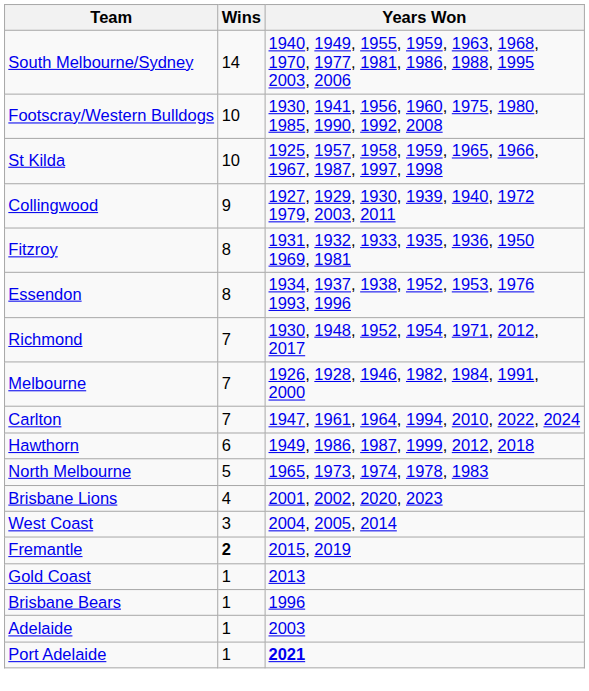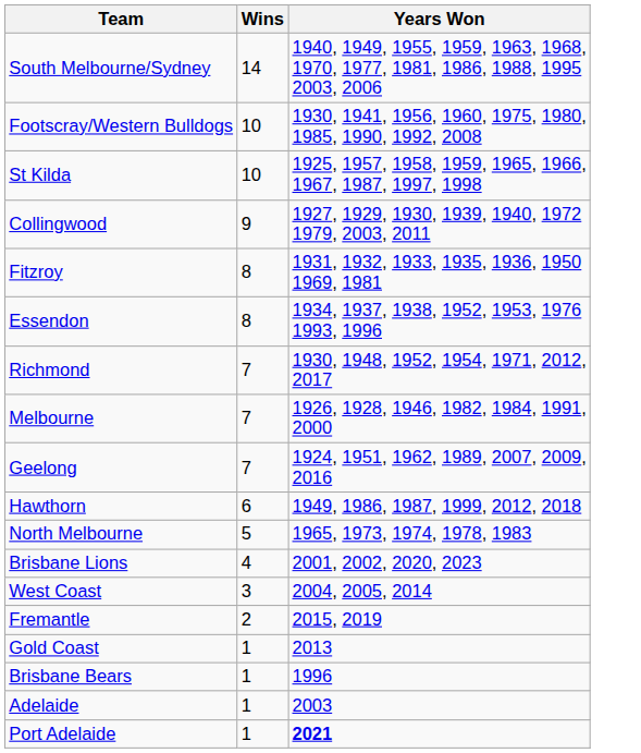+ row: Geelong | 7 | 1924, 1951, 1962, 1989, 2007, 2009, 2016
- row: Carlton | 7 | 1947, 1961, 1964, 1994, 2010, 2022, 2024
Fremantle | Wins: bold -> normal
